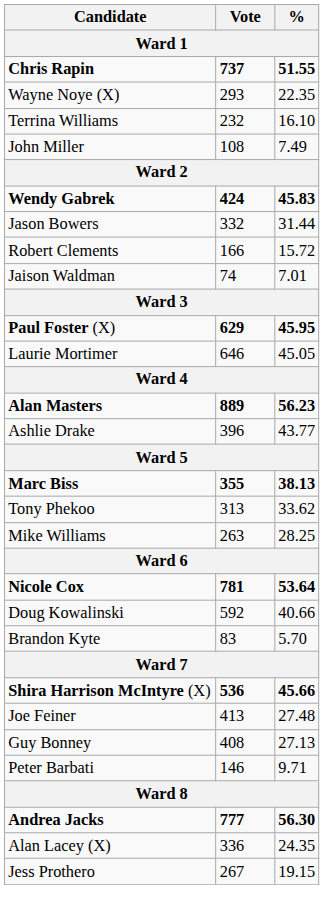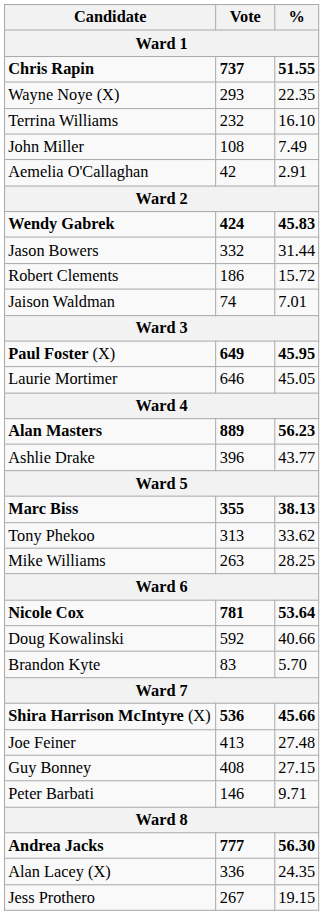+ row: Aemelia O'Callaghan | 42 | 2.91
Robert Clements | Vote: 166 -> 186
Paul Foster (X) | Vote: 629 -> 649
Guy Bonney | %: 27.13 -> 27.15
